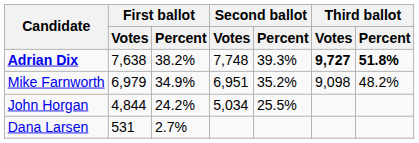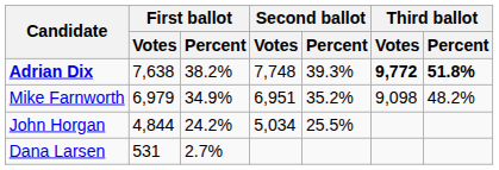Adrian Dix | Third ballot / Votes: 9,727 -> 9,772
